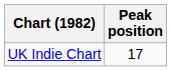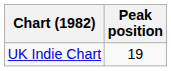UK Indie Chart | Peak position: 17 -> 19
